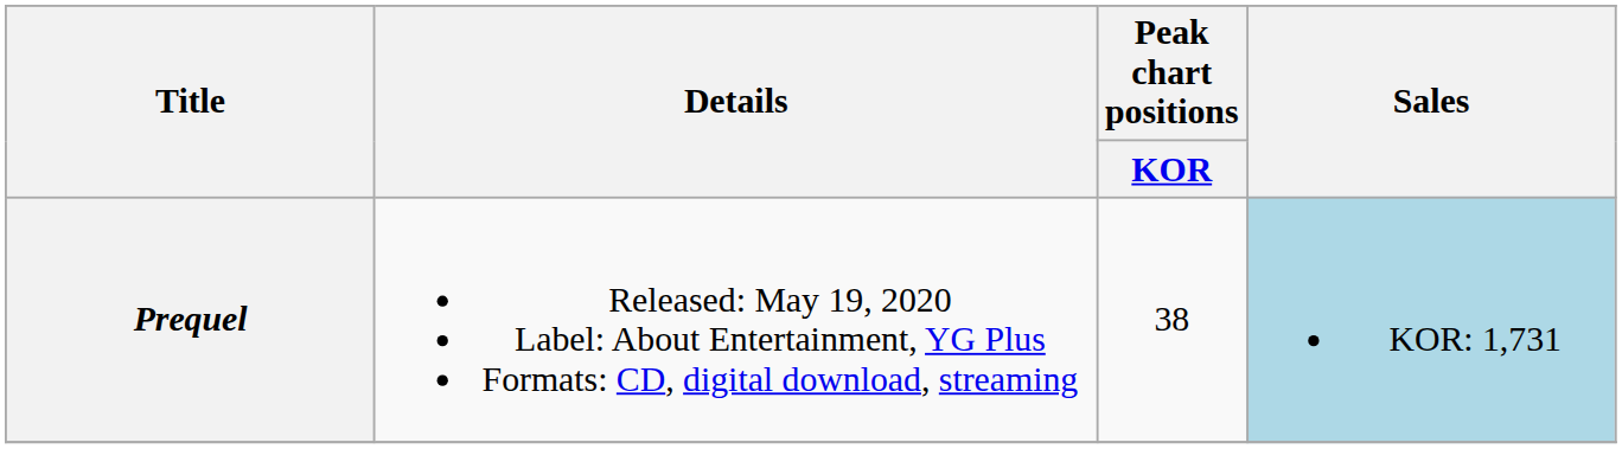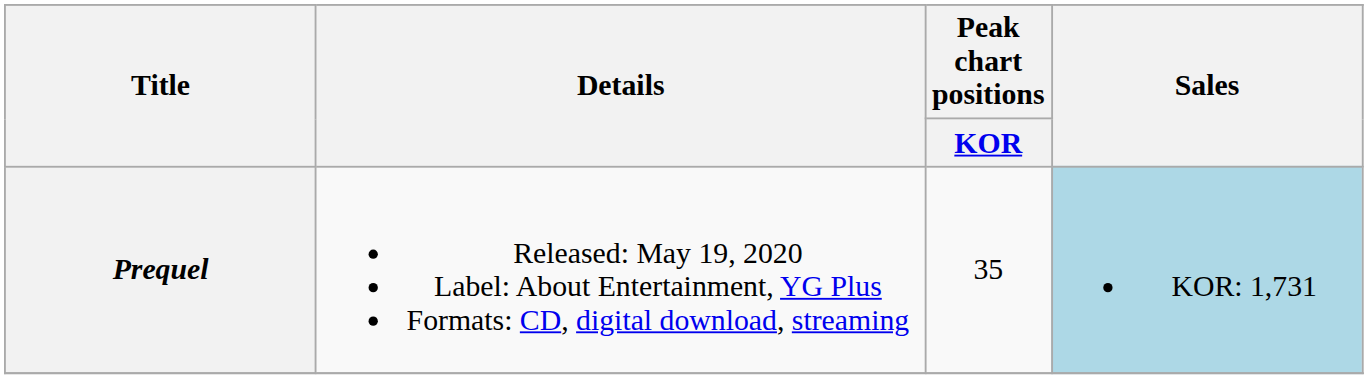Prequel | Peak chart positions / KOR: 38 -> 35
